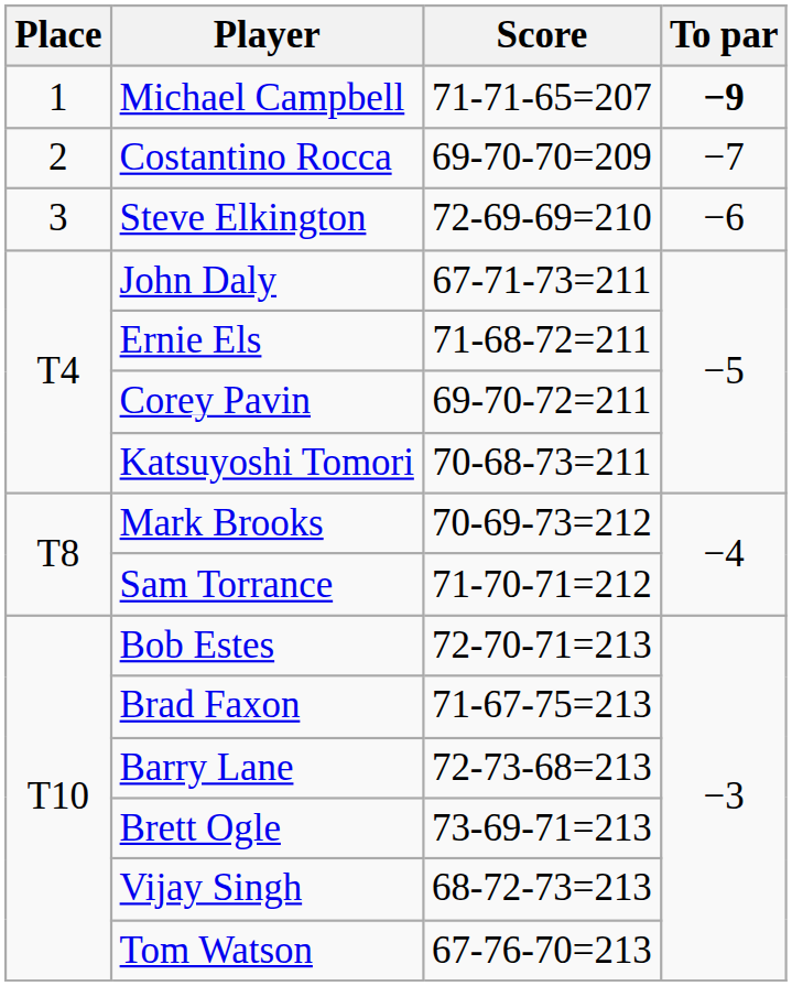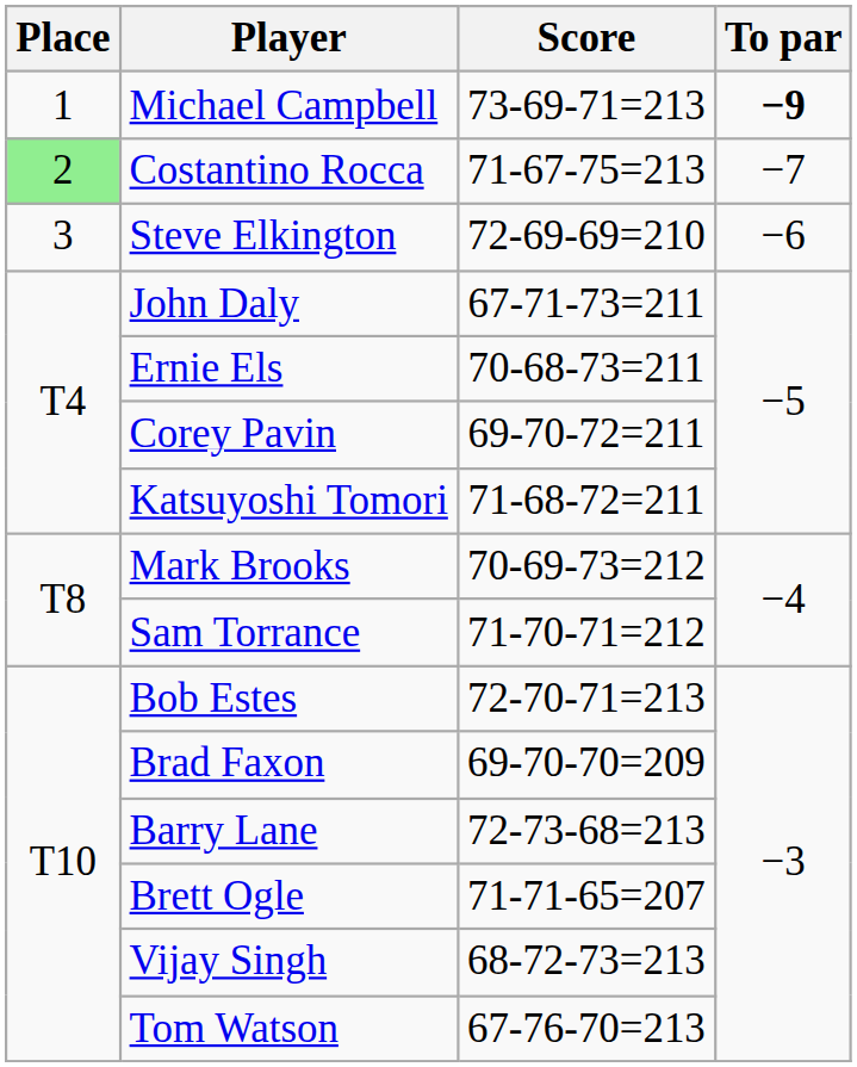Michael Campbell | Score: 71-71-65=207 -> 73-69-71=213
Costantino Rocca | Place: no background -> lightgreen background
Costantino Rocca | Score: 69-70-70=209 -> 71-67-75=213
Ernie Els | Score: 71-68-72=211 -> 70-68-73=211
Katsuyoshi Tomori | Score: 70-68-73=211 -> 71-68-72=211
Brad Faxon | Score: 71-67-75=213 -> 69-70-70=209
Brett Ogle | Score: 73-69-71=213 -> 71-71-65=207
